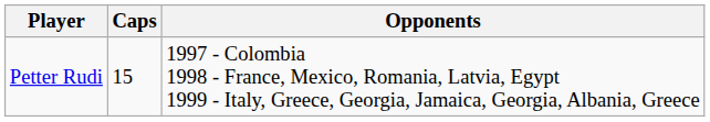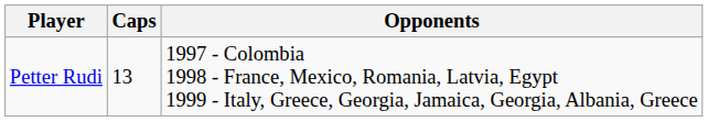Petter Rudi | Caps: 15 -> 13
